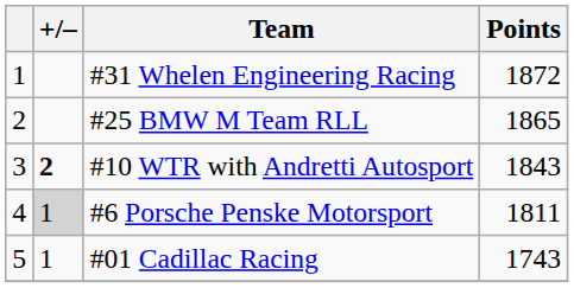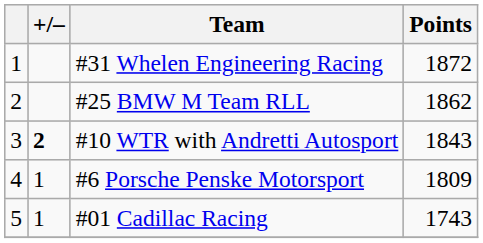#25 BMW M Team RLL | Points: 1865 -> 1862
#6 Porsche Penske Motorsport | +/–: lightgrey background -> no background
#6 Porsche Penske Motorsport | Points: 1811 -> 1809
